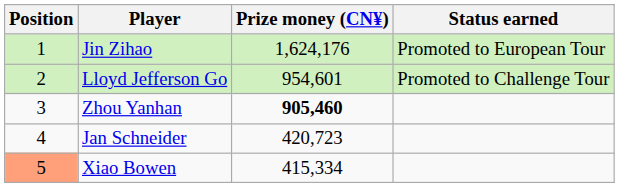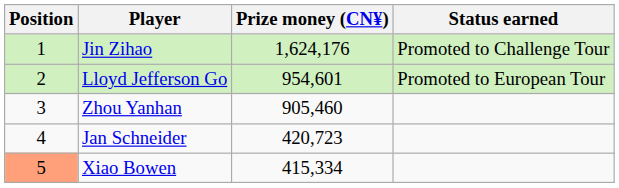Jin Zihao | Status earned: Promoted to European Tour -> Promoted to Challenge Tour
Lloyd Jefferson Go | Status earned: Promoted to Challenge Tour -> Promoted to European Tour
Zhou Yanhan | Prize money (CN¥): bold -> normal
